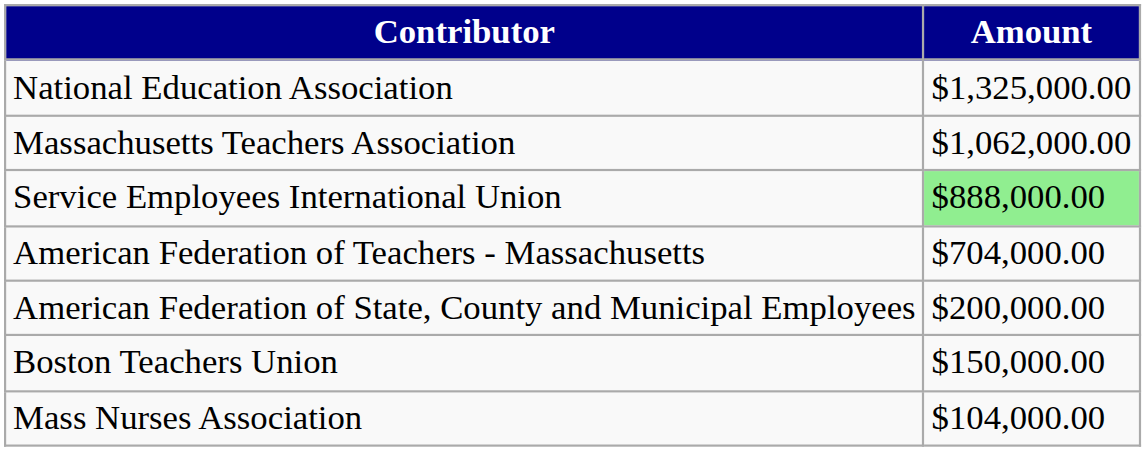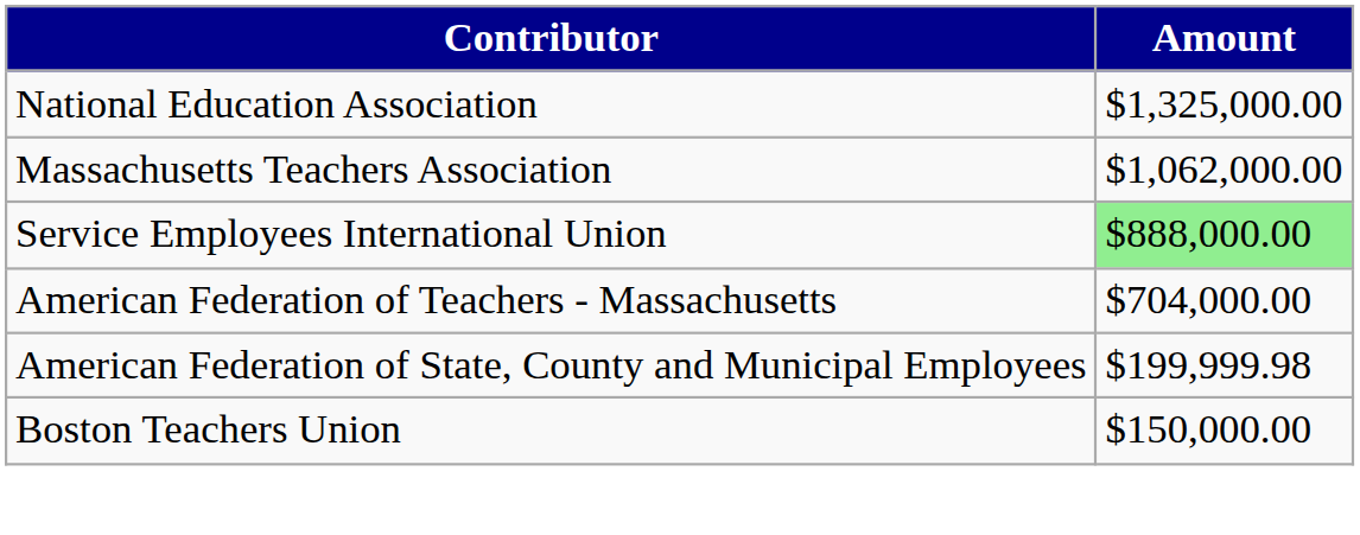American Federation of State, County and Municipal Employees | Amount: $200,000.00 -> $199,999.98
- row: Mass Nurses Association | $104,000.00
